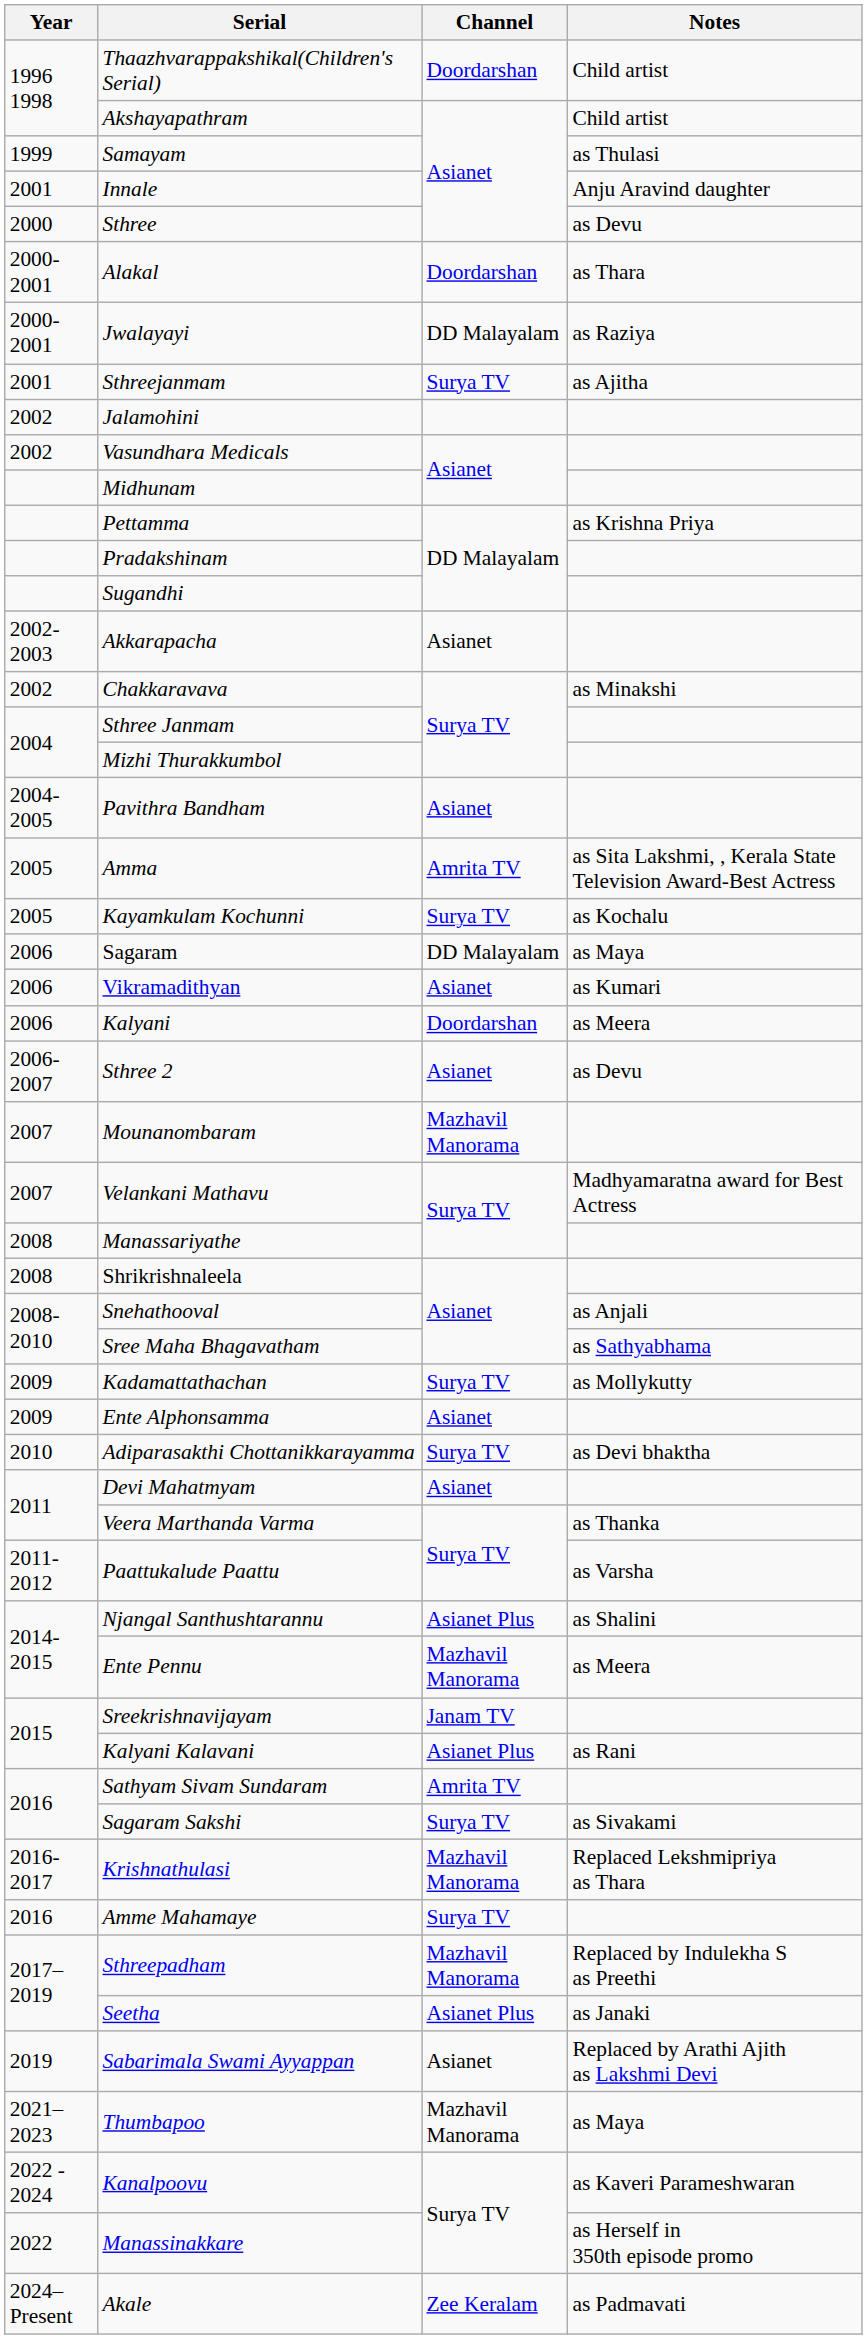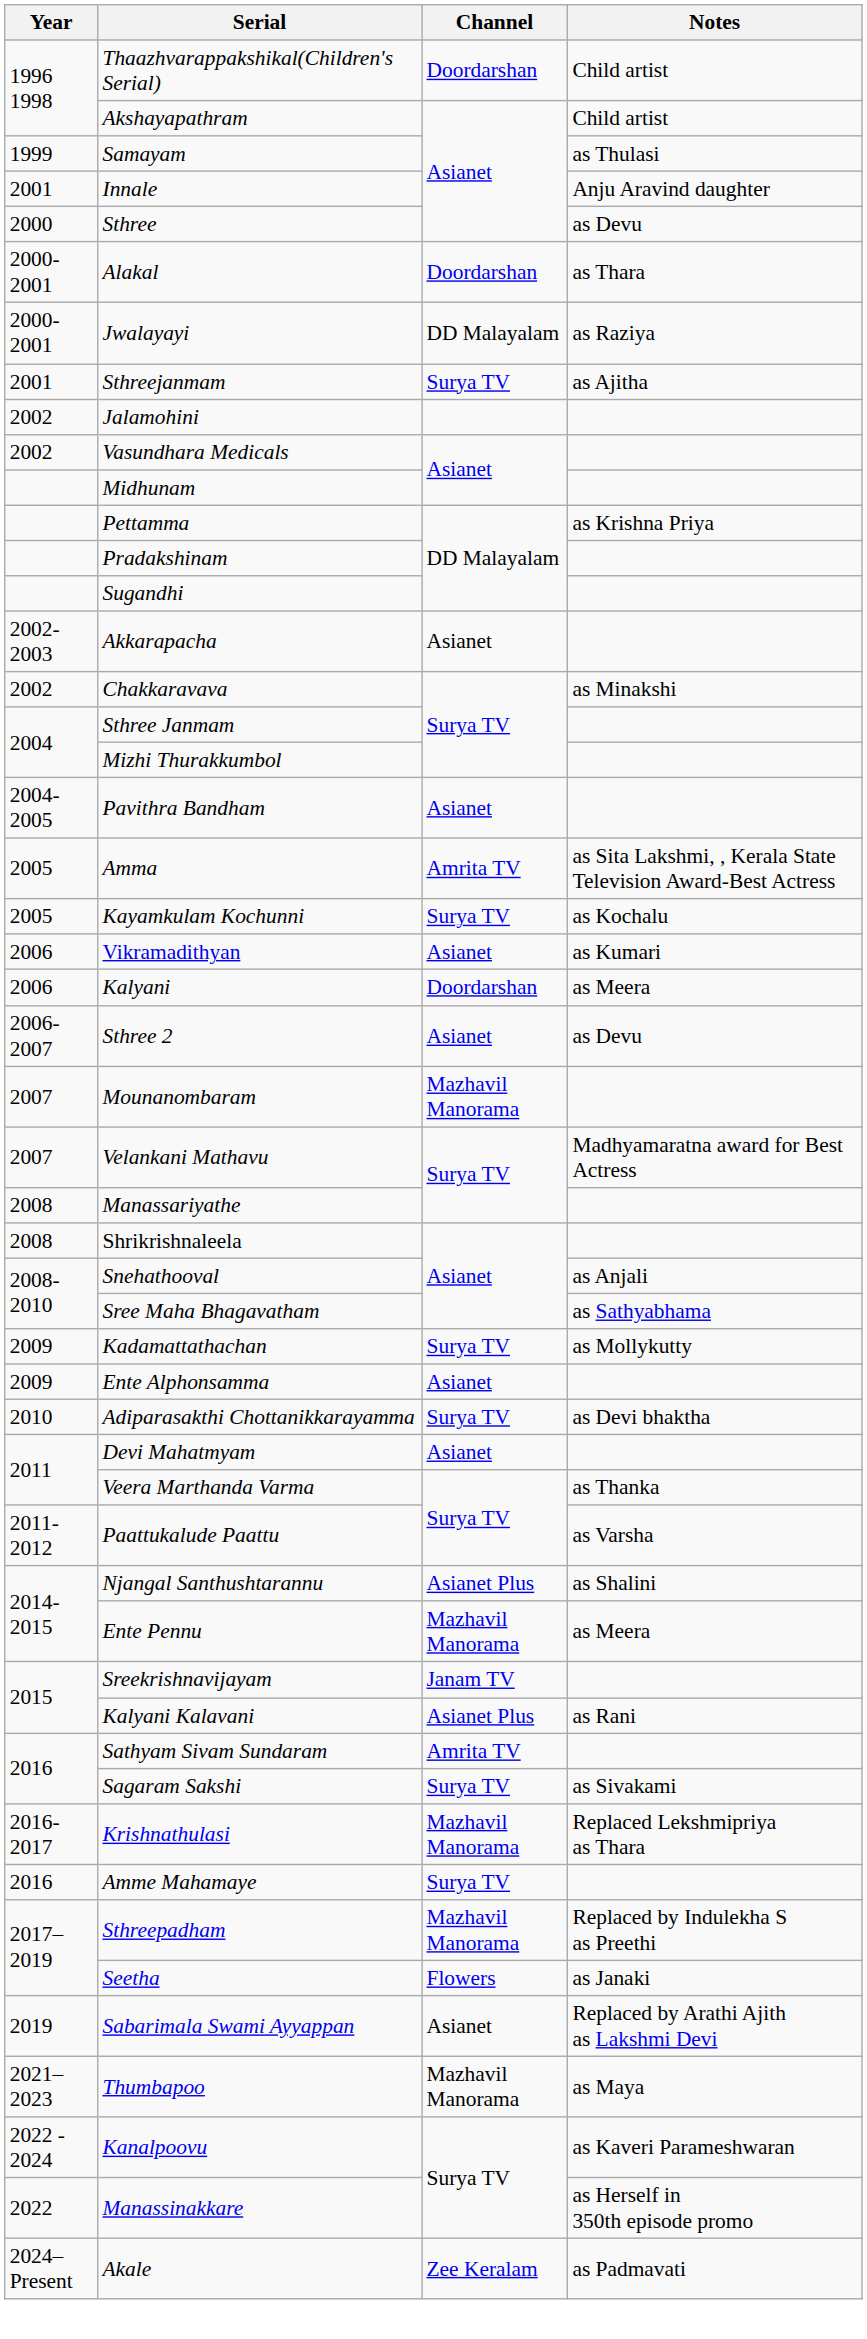- row: 2006 | Sagaram | DD Malayalam | as Maya
Seetha | Channel: Asianet Plus -> Flowers
